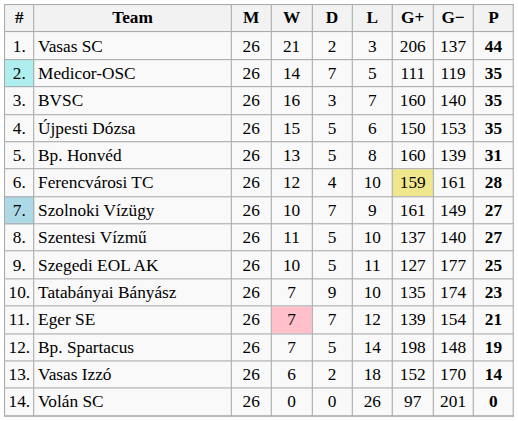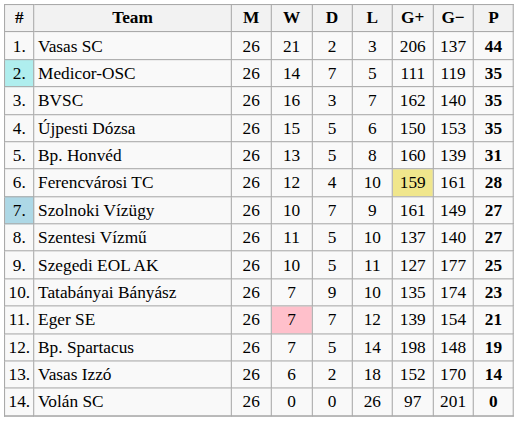BVSC | G+: 160 -> 162
